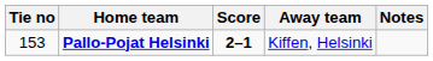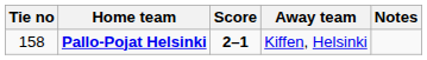Pallo-Pojat Helsinki | Tie no: 153 -> 158
